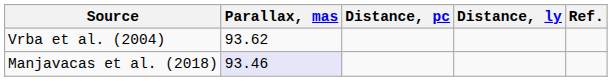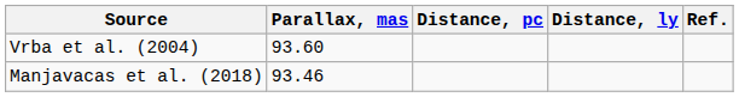Vrba et al. (2004) | Parallax, mas: 93.62 -> 93.60
Manjavacas et al. (2018) | Parallax, mas: lavender background -> no background
